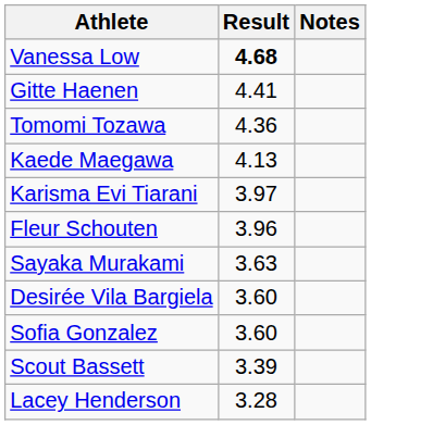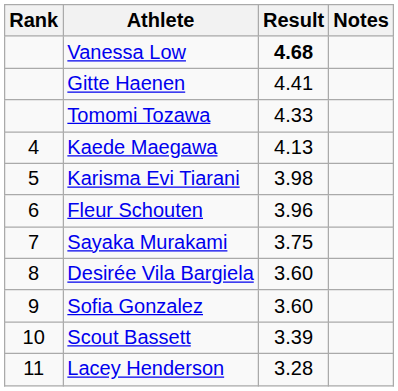+ column: Rank | 4 | 5 | 6 | 7 | 8 | 9 | 10 | 11
Tomomi Tozawa | Result: 4.36 -> 4.33
Karisma Evi Tiarani | Result: 3.97 -> 3.98
Sayaka Murakami | Result: 3.63 -> 3.75
